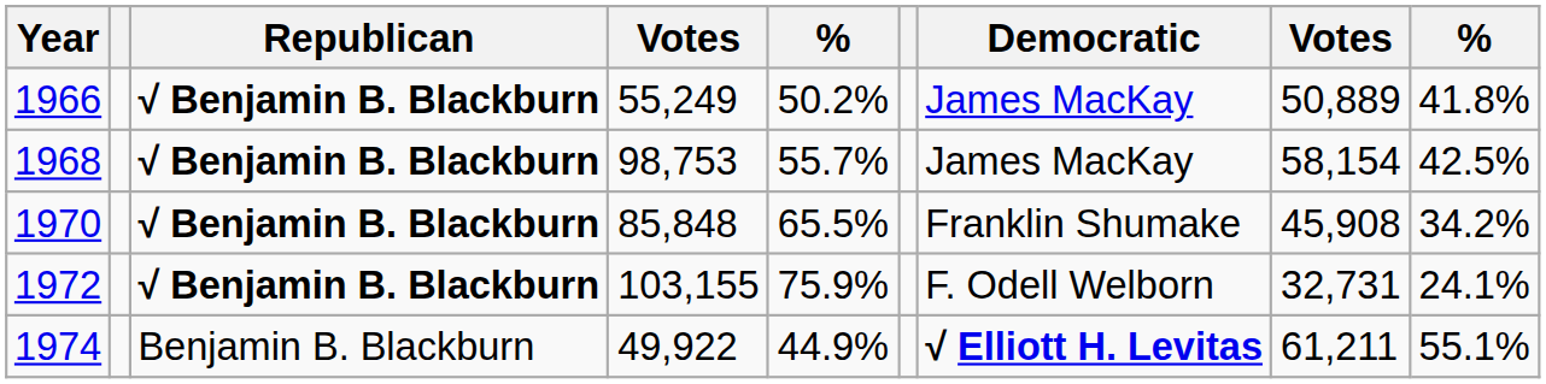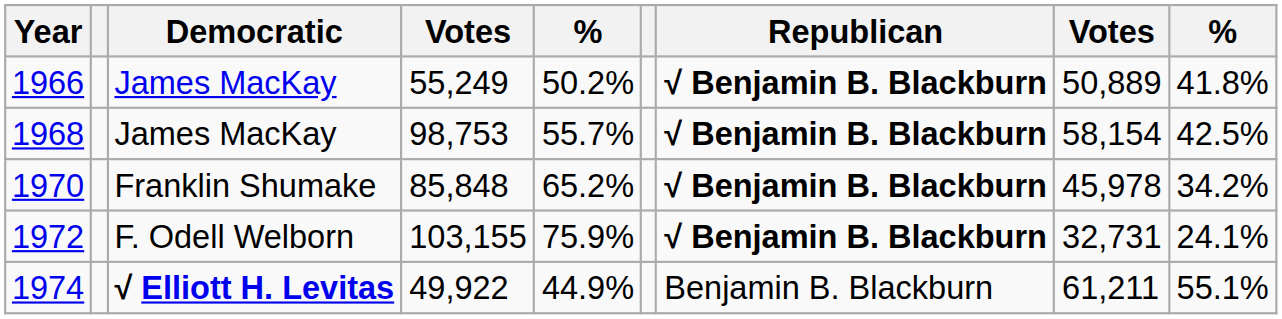columns swapped: Republican <-> Democratic
1970 | column 5: 65.5% -> 65.2%
1970 | column 8: 45,908 -> 45,978
